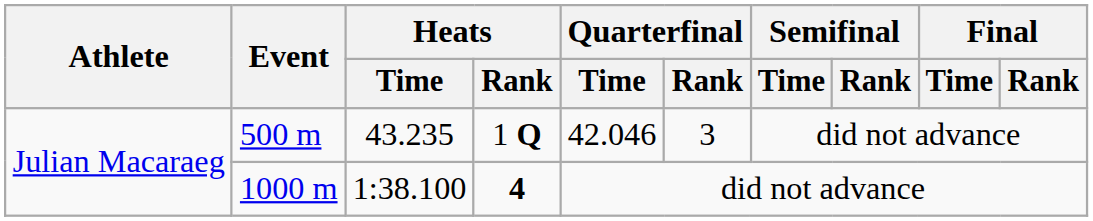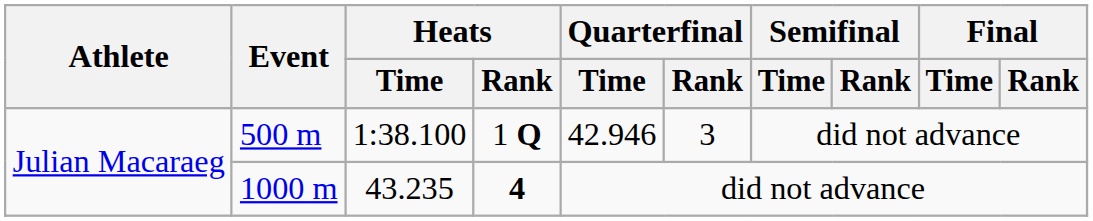500 m | Heats / Time: 43.235 -> 1:38.100
500 m | Quarterfinal / Time: 42.046 -> 42.946
1000 m | Heats / Time: 1:38.100 -> 43.235
